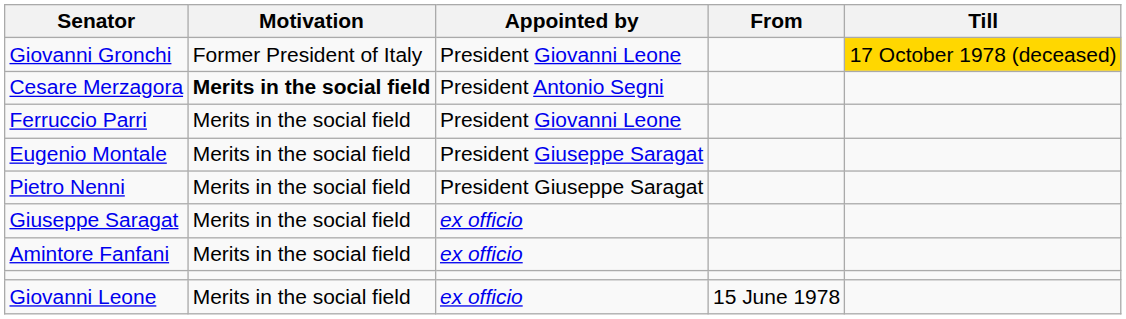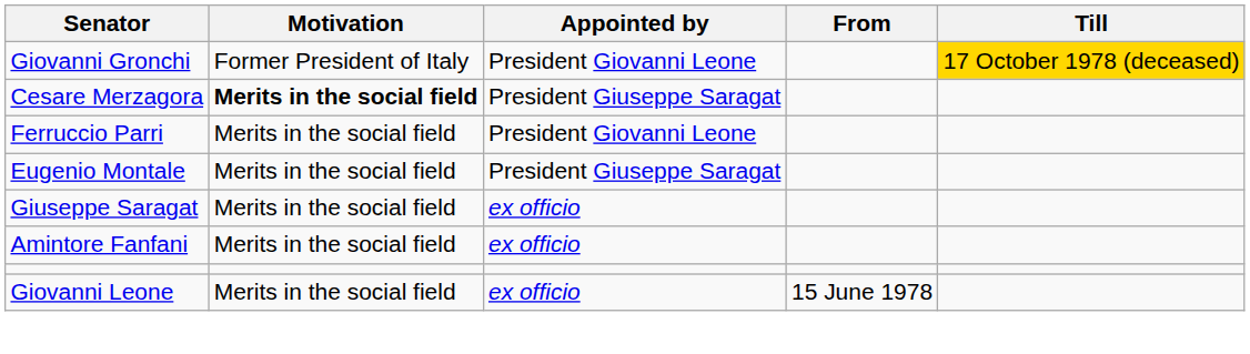Cesare Merzagora | Appointed by: President Antonio Segni -> President Giuseppe Saragat
- row: Pietro Nenni | Merits in the social field | President Giuseppe Saragat
